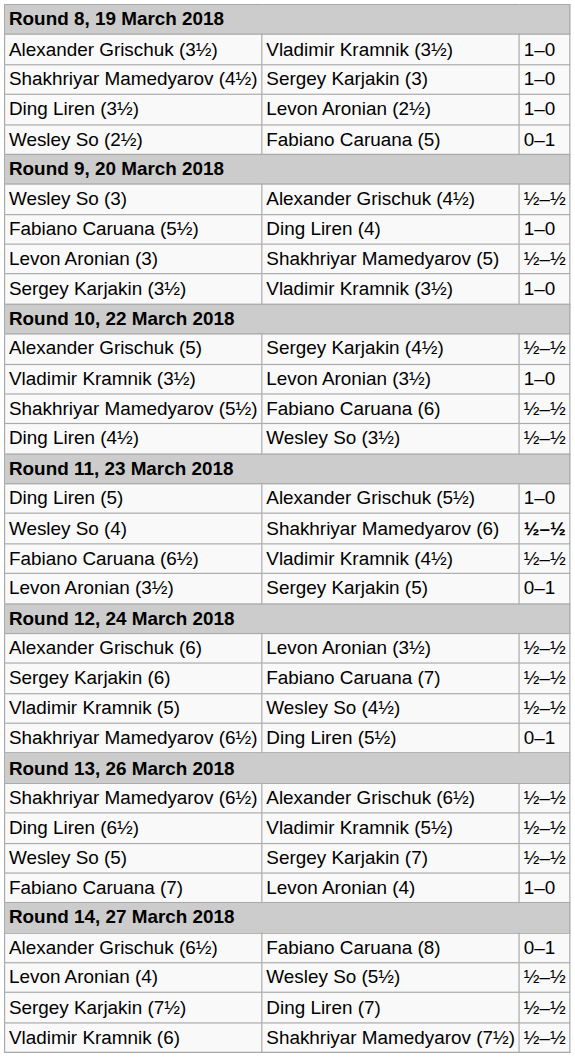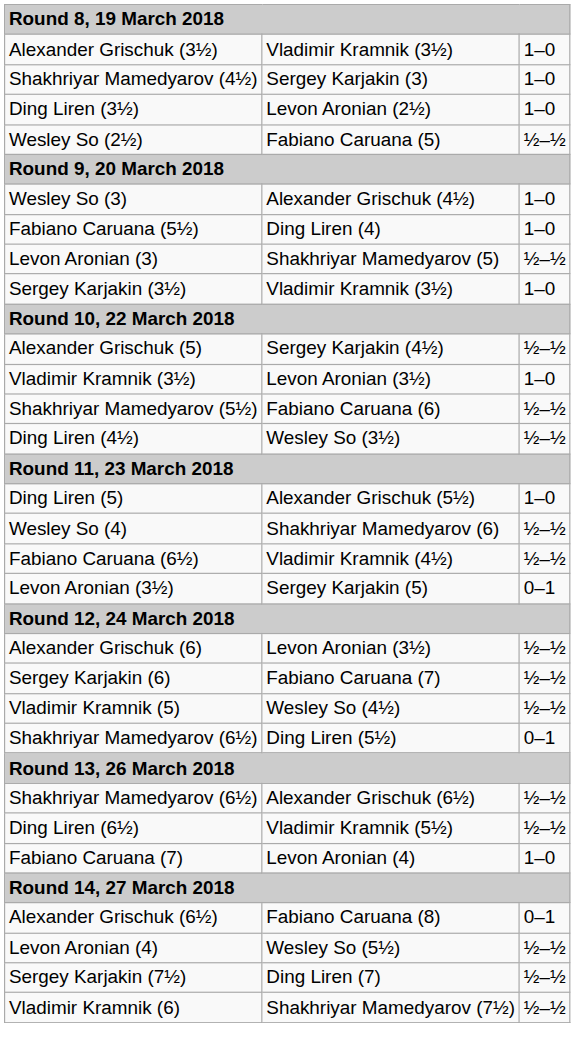Wesley So (2½) | column 3: 0–1 -> ½–½
Wesley So (3) | column 3: ½–½ -> 1–0
Wesley So (4) | column 3: bold -> normal
- row: Wesley So (5) | Sergey Karjakin (7) | ½–½
